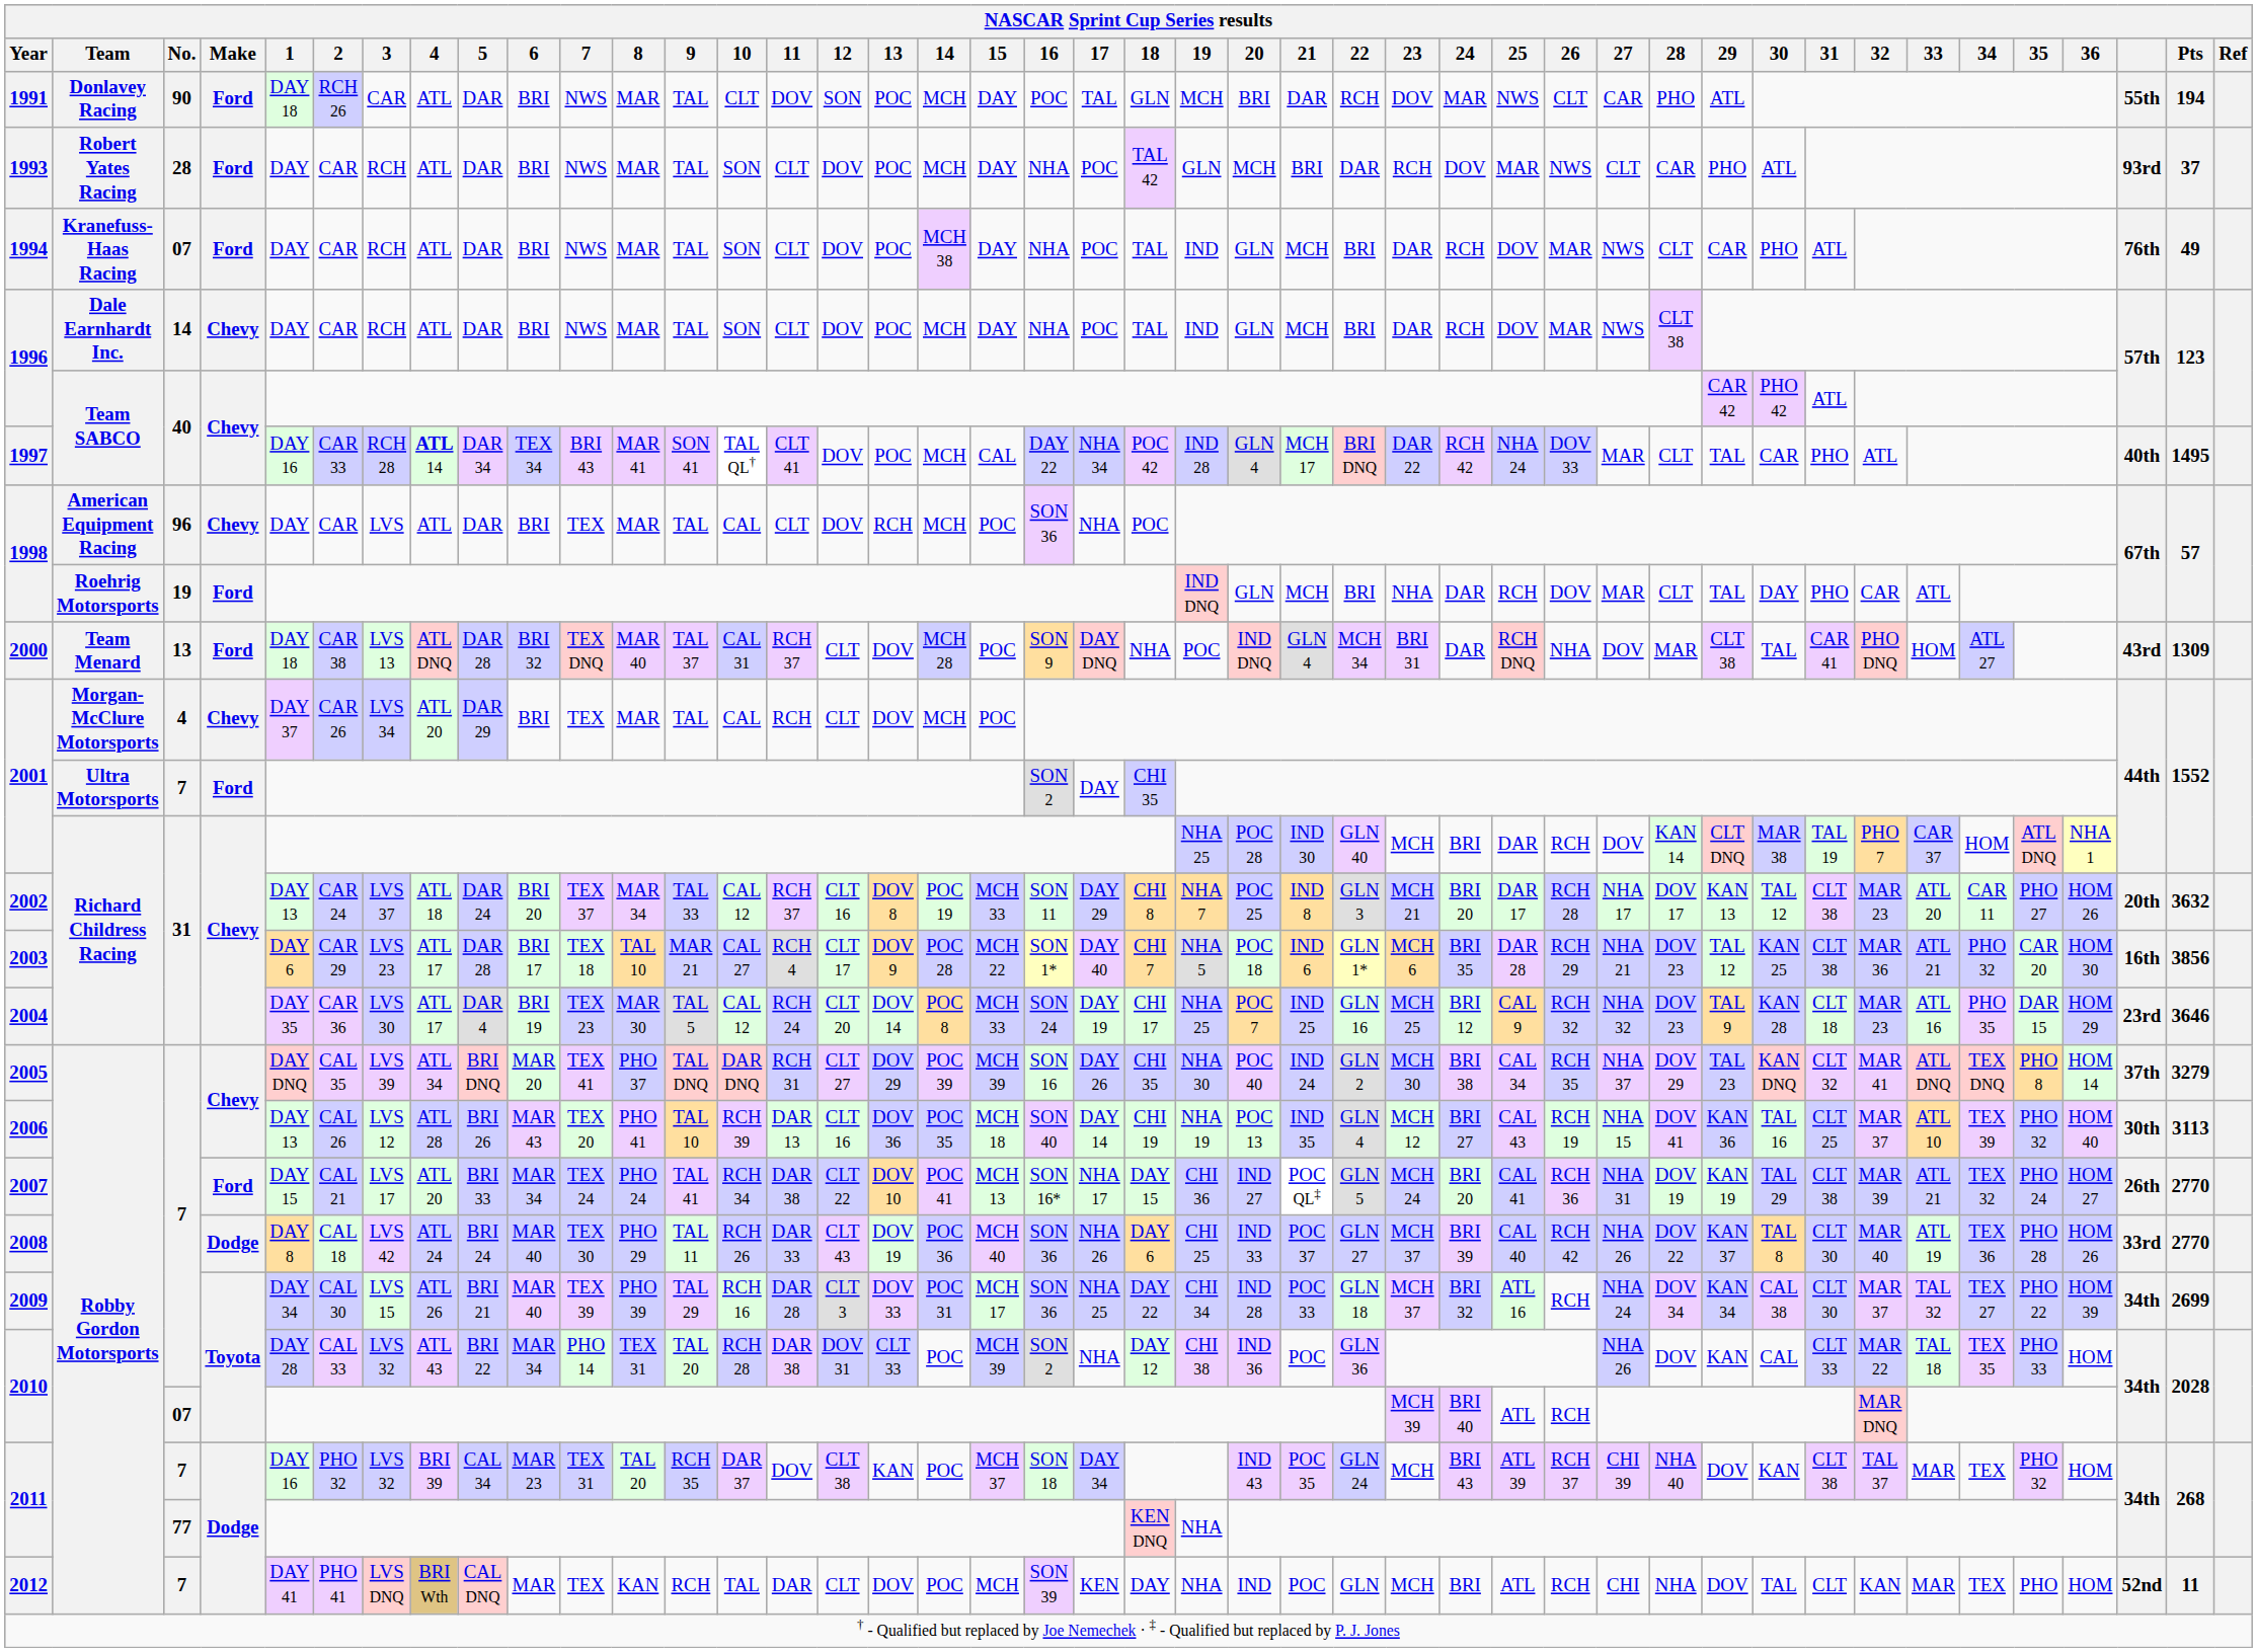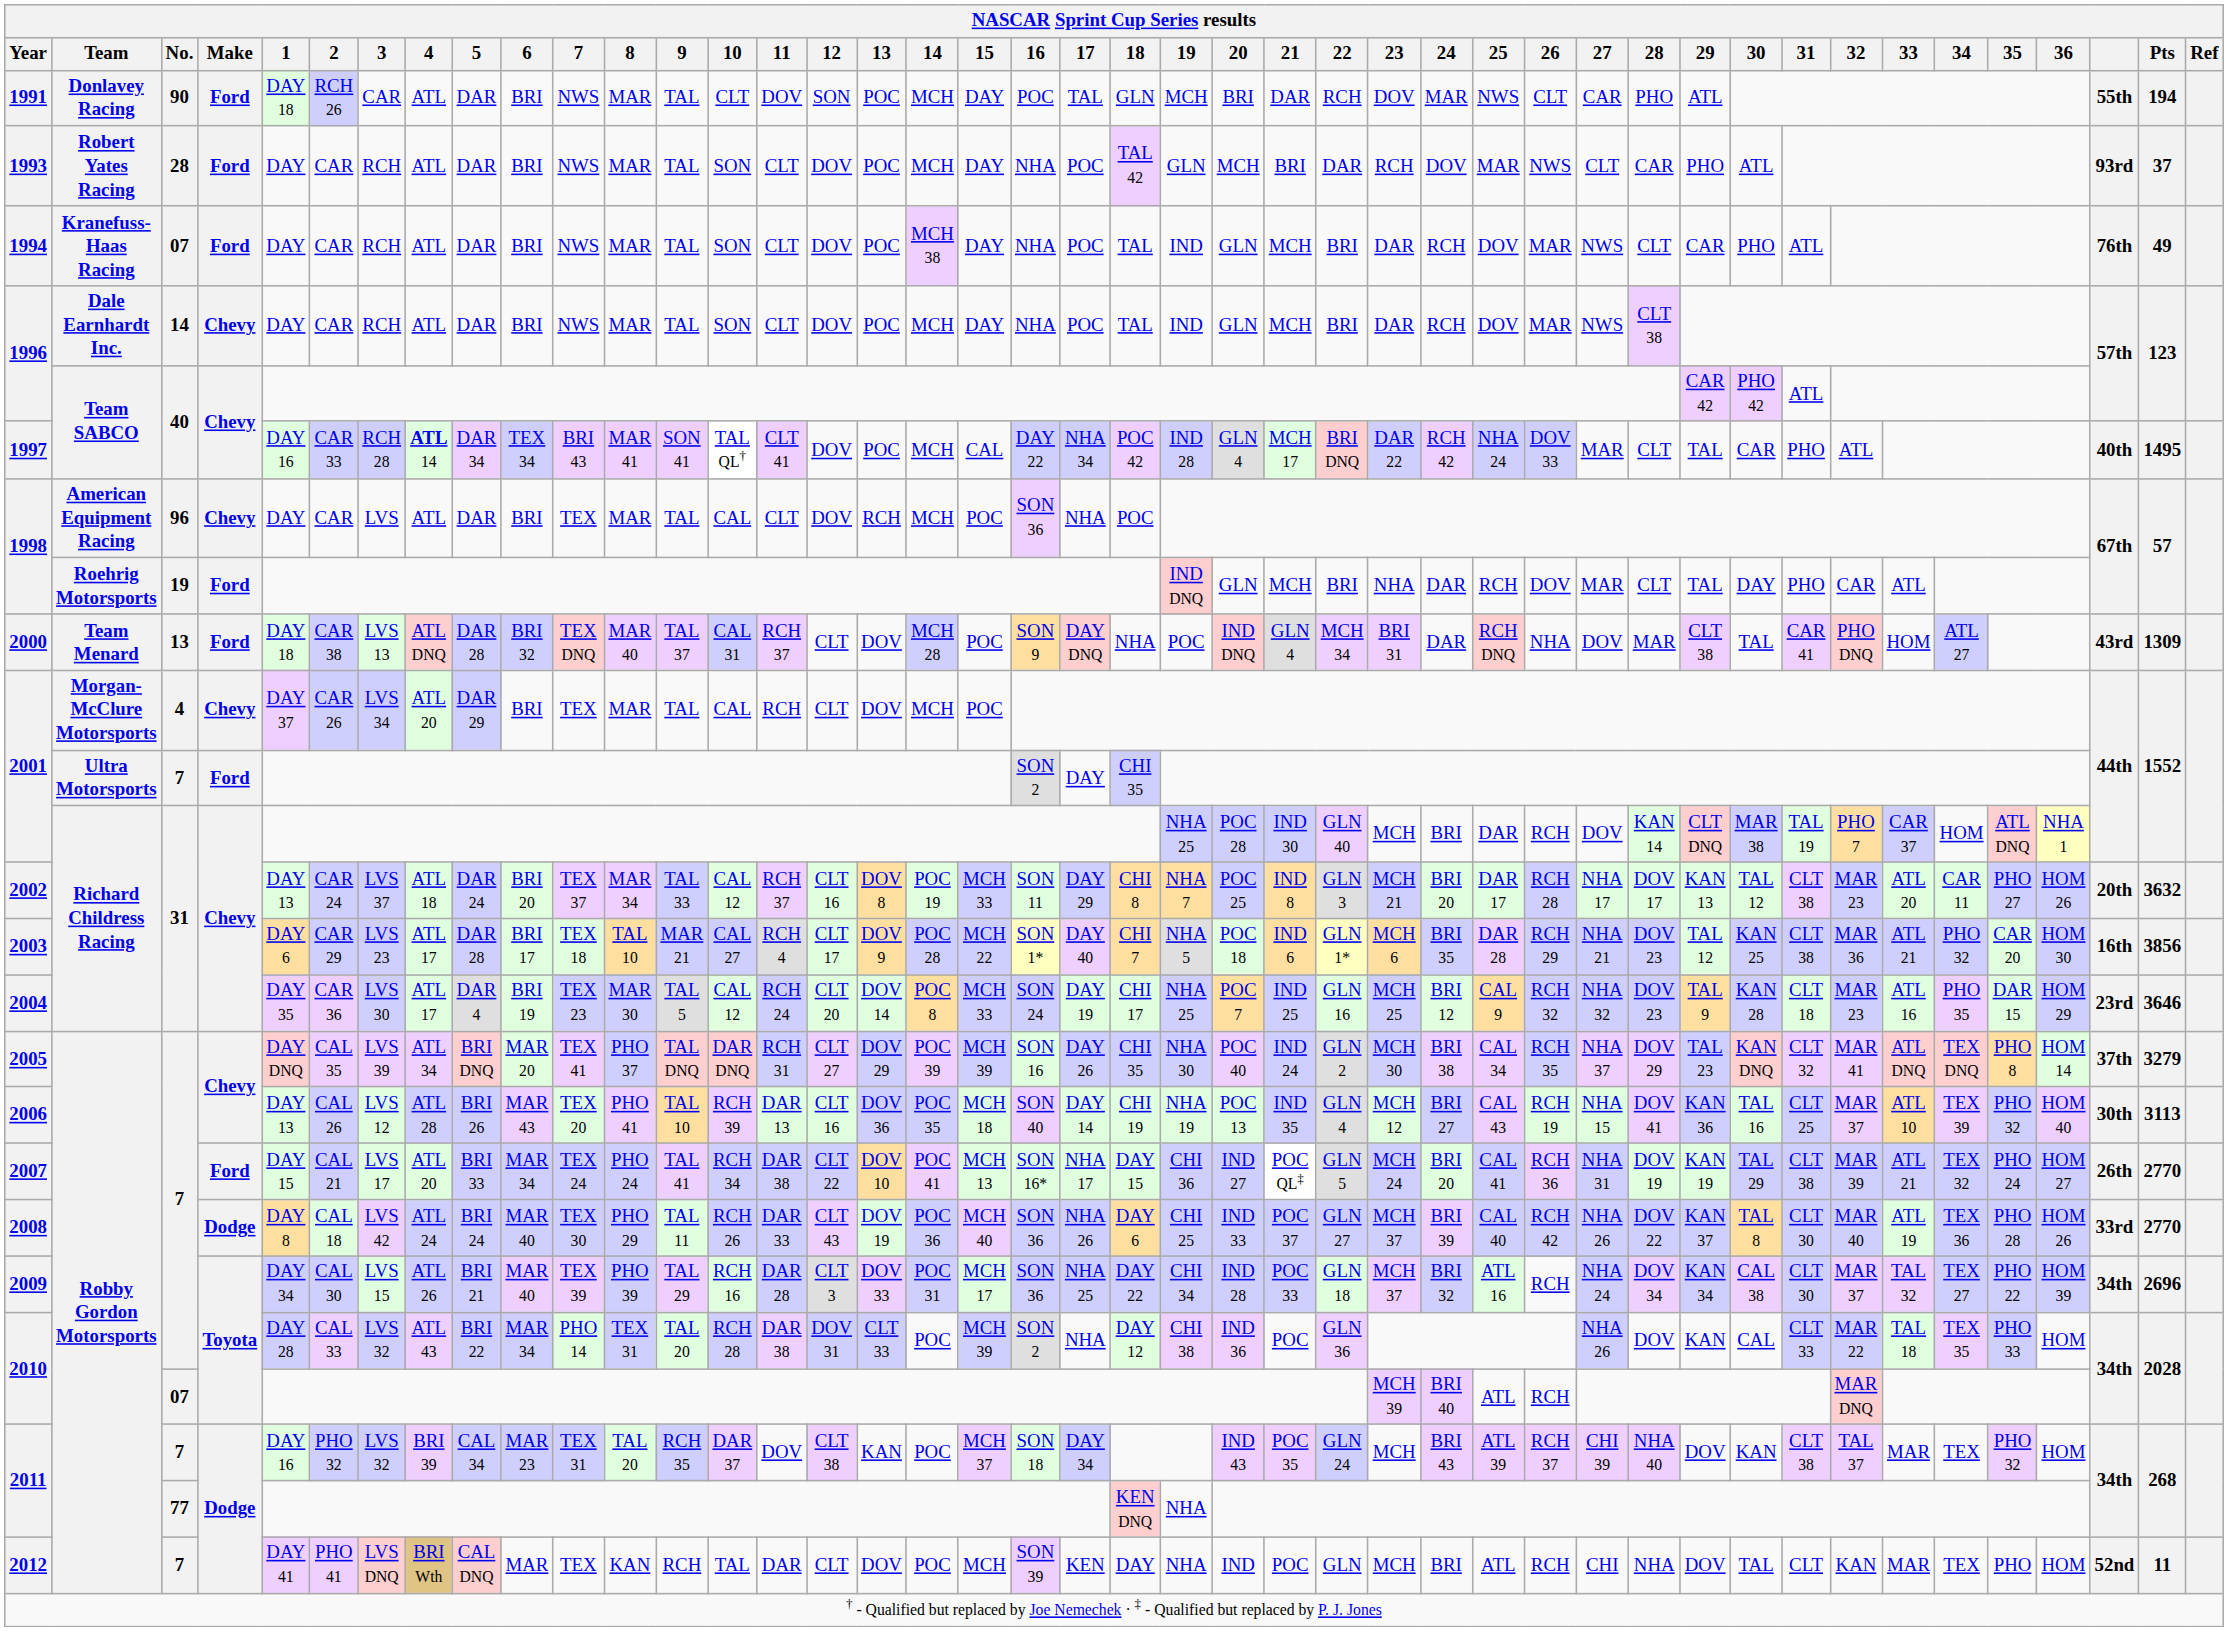2009 | Pts: 2699 -> 2696
